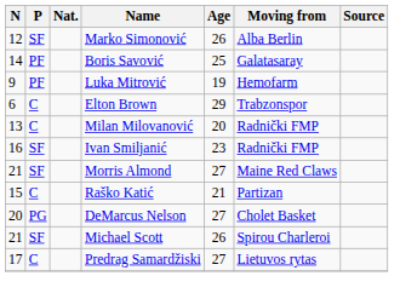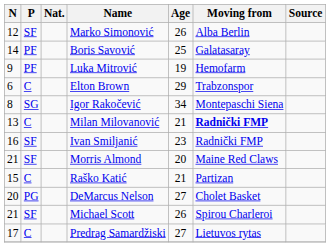+ row: 8 | SG | Igor Rakočević | 34 | Montepaschi Siena
Milan Milovanović | Age: 20 -> 21
Milan Milovanović | Moving from: normal -> bold
Morris Almond | Age: 27 -> 20
